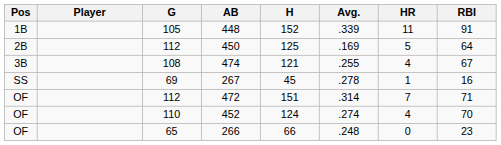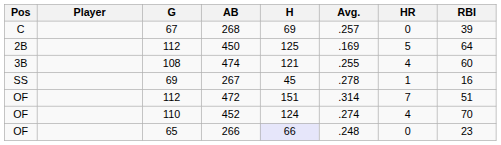+ row: C | 67 | 268 | 69 | .257 | 0 | 39
- row: 1B | 105 | 448 | 152 | .339 | 11 | 91
474 | RBI: 67 -> 60
472 | RBI: 71 -> 51
266 | H: no background -> lavender background
